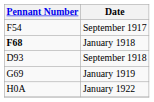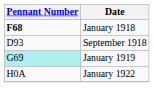- row: F54 | September 1917
January 1919 | Pennant Number: no background -> paleturquoise background
